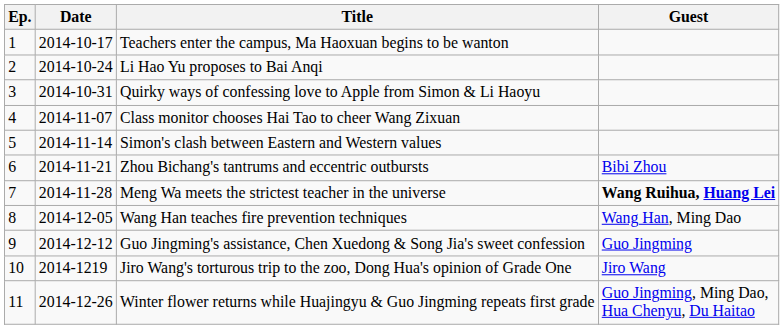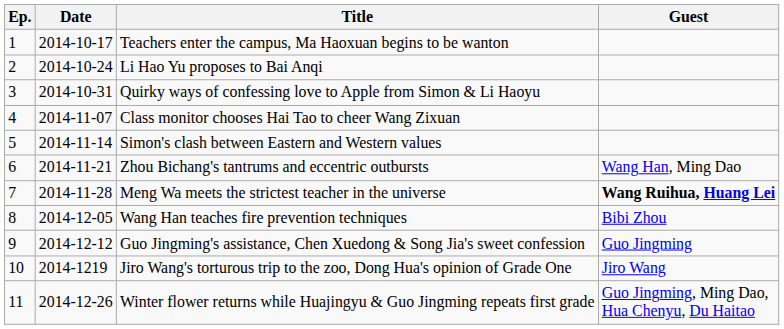Zhou Bichang's tantrums and eccentric outbursts | Guest: Bibi Zhou -> Wang Han, Ming Dao
Wang Han teaches fire prevention techniques | Guest: Wang Han, Ming Dao -> Bibi Zhou
